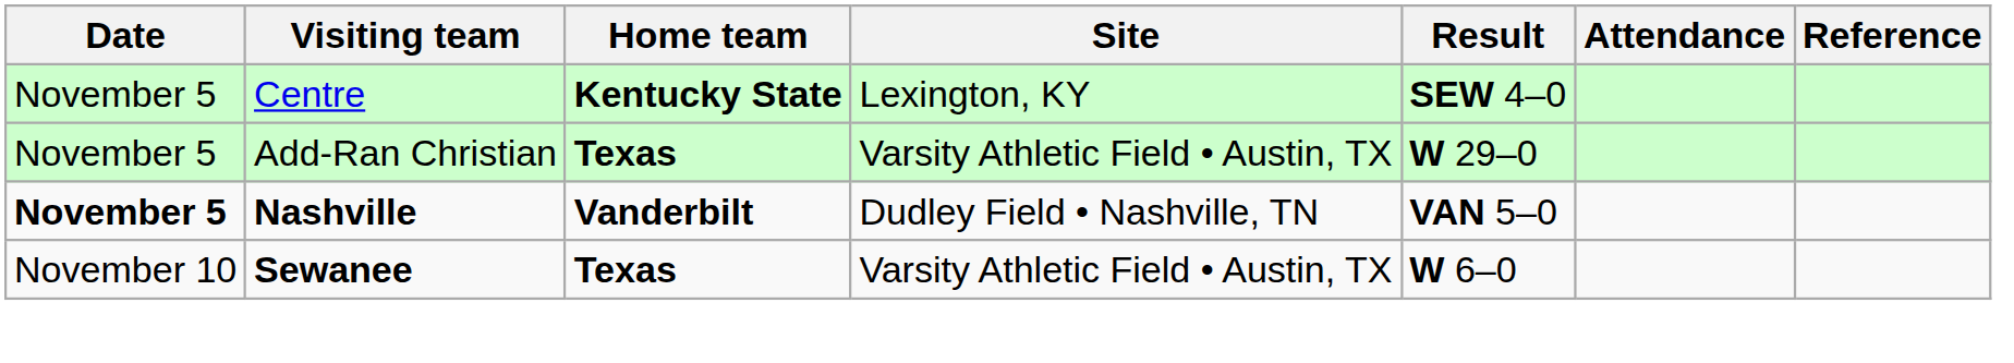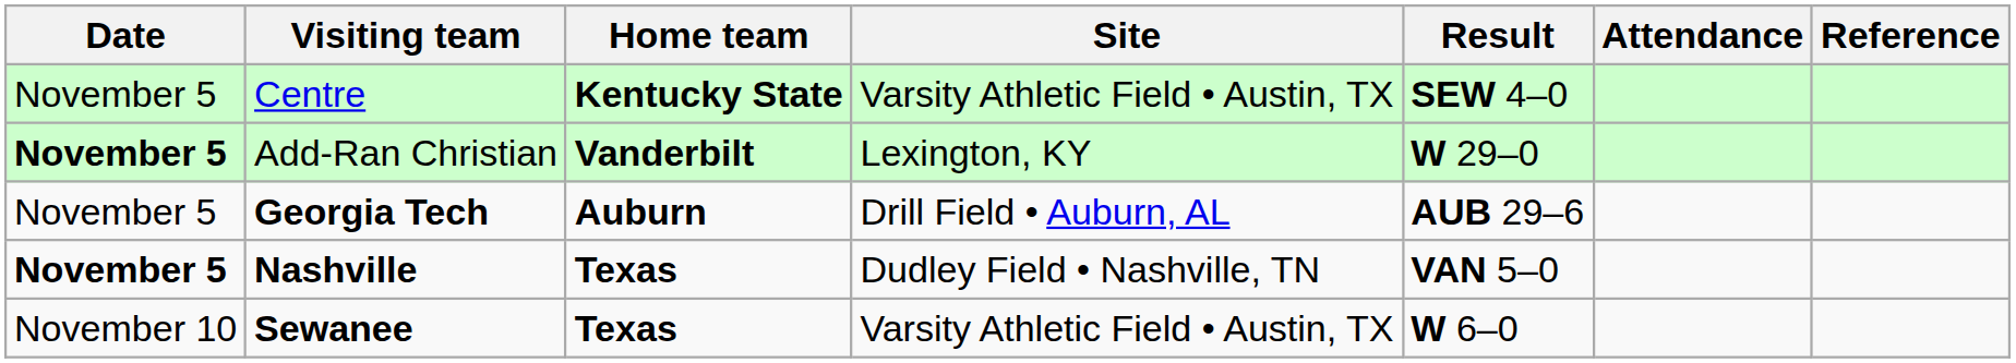Centre | Site: Lexington, KY -> Varsity Athletic Field • Austin, TX
Add-Ran Christian | Date: normal -> bold
Add-Ran Christian | Home team: Texas -> Vanderbilt
Add-Ran Christian | Site: Varsity Athletic Field • Austin, TX -> Lexington, KY
+ row: November 5 | Georgia Tech | Auburn | Drill Field • Auburn, AL | AUB 29–6
Nashville | Home team: Vanderbilt -> Texas
